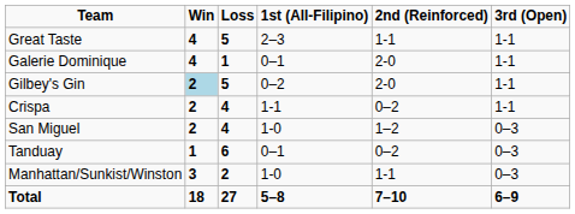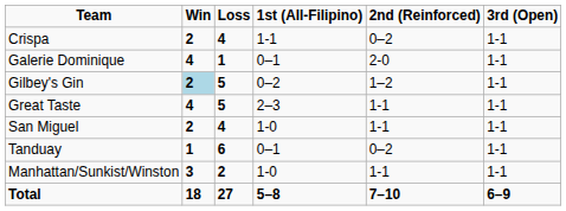rows swapped: Crispa <-> Great Taste
Gilbey's Gin | 2nd (Reinforced): 2-0 -> 1–2
San Miguel | 2nd (Reinforced): 1–2 -> 1-1
San Miguel | 3rd (Open): 0–3 -> 1-1
Tanduay | 3rd (Open): 0–3 -> 1-1
Manhattan/Sunkist/Winston | 3rd (Open): 0–3 -> 1-1
